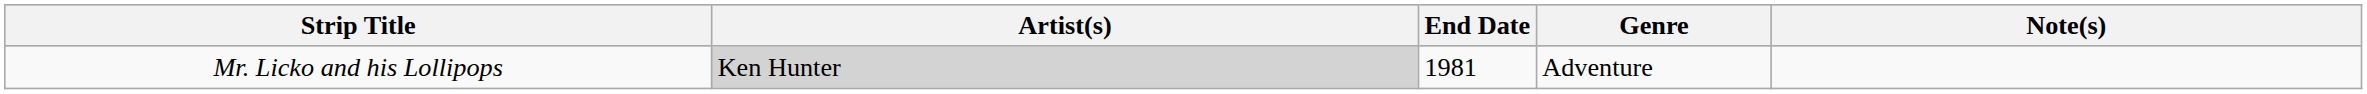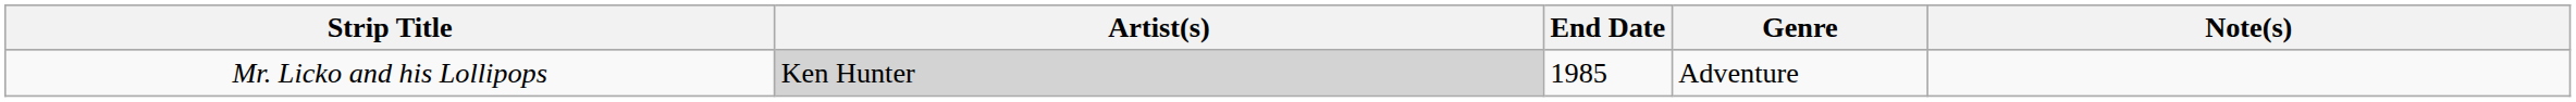Mr. Licko and his Lollipops | End Date: 1981 -> 1985
